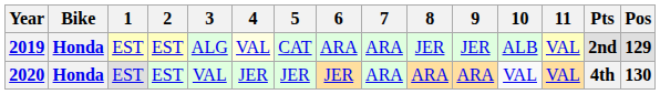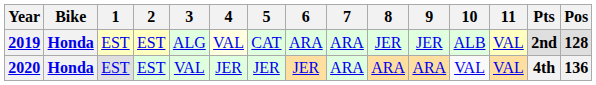2019 | Pos: 129 -> 128
2020 | Pos: 130 -> 136
